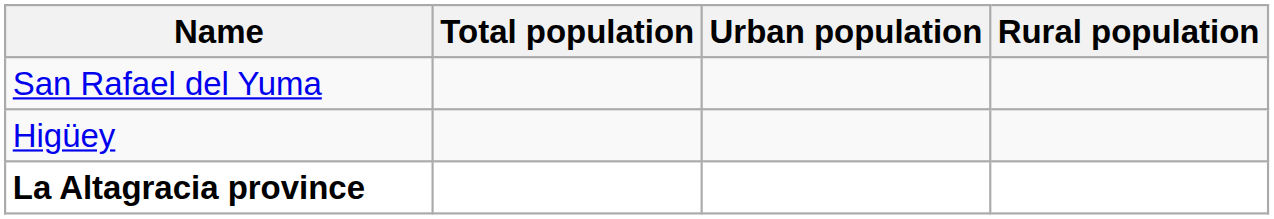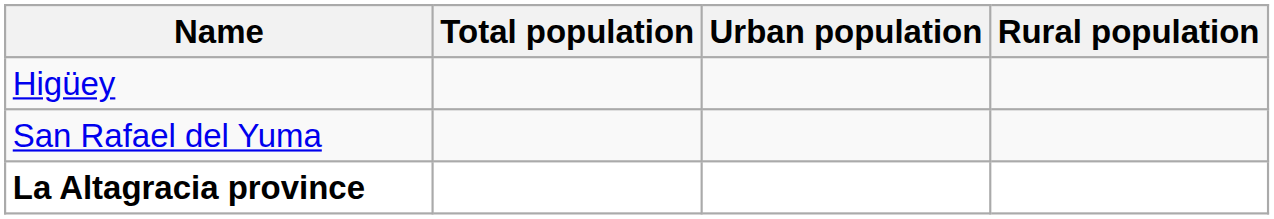rows swapped: Higüey <-> San Rafael del Yuma
